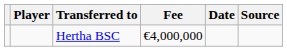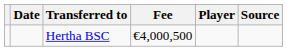columns swapped: Player <-> Date
Hertha BSC | Fee: €4,000,000 -> €4,000,500
